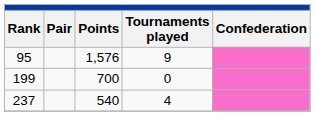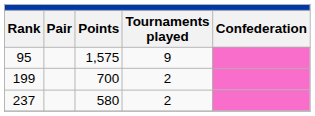95 | Points: 1,576 -> 1,575
199 | Tournaments played: 0 -> 2
237 | Points: 540 -> 580
237 | Tournaments played: 4 -> 2
